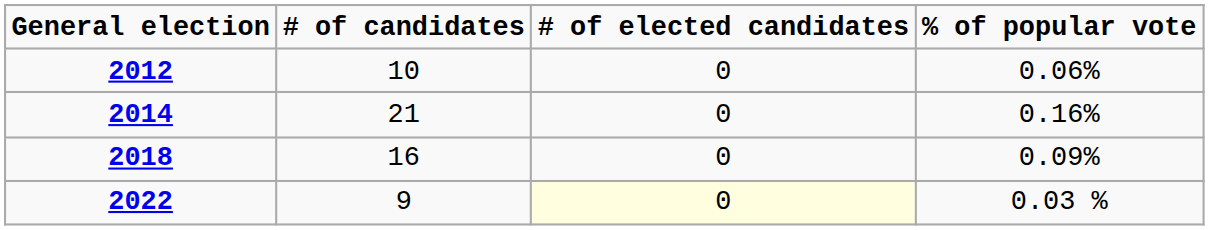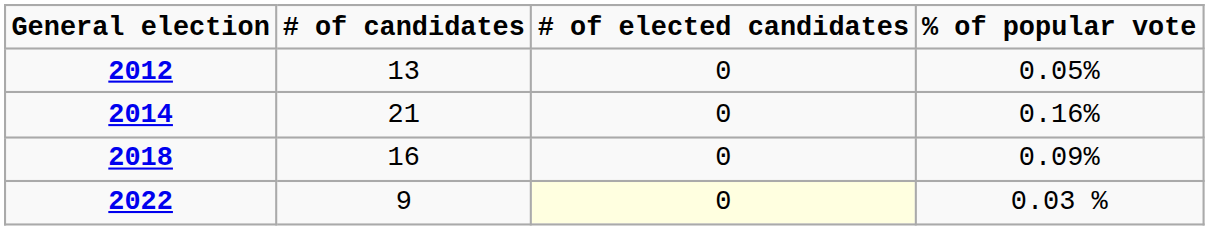2012 | # of candidates: 10 -> 13
2012 | % of popular vote: 0.06% -> 0.05%
